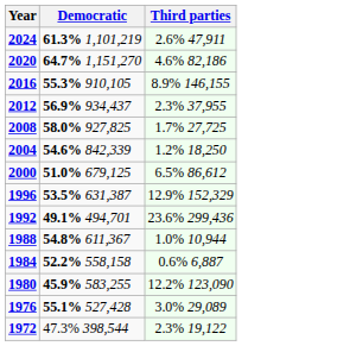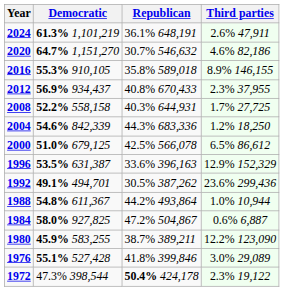+ column: Republican | 36.1% 648,191 | 30.7% 546,632 | 35.8% 589,018 | 40.8% 670,433 | 40.3% 644,931 | 44.3% 683,336 | 42.5% 566,078 | 33.6% 396,163 | 30.5% 387,262 | 44.2% 493,864 | 47.2% 504,867 | 38.7% 389,211 | 41.8% 399,846 | 50.4% 424,178
2008 | Democratic: 58.0% 927,825 -> 52.2% 558,158
1984 | Democratic: 52.2% 558,158 -> 58.0% 927,825
